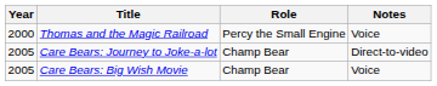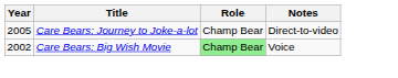- row: 2000 | Thomas and the Magic Railroad | Percy the Small Engine | Voice
Care Bears: Big Wish Movie | Year: 2005 -> 2002
Care Bears: Big Wish Movie | Role: no background -> lightgreen background
